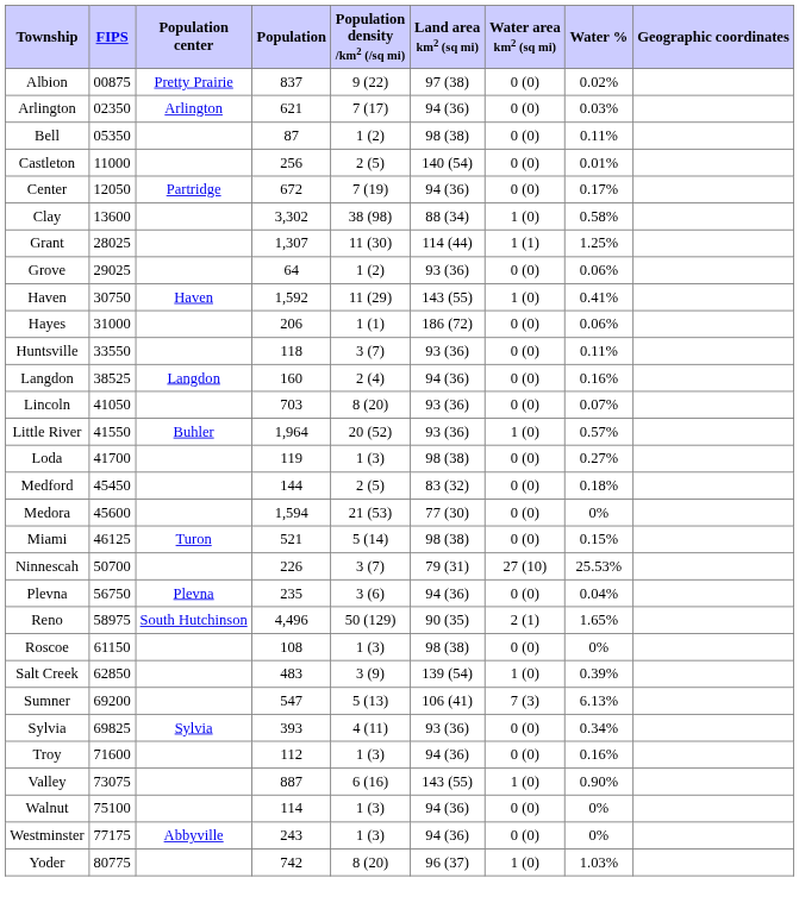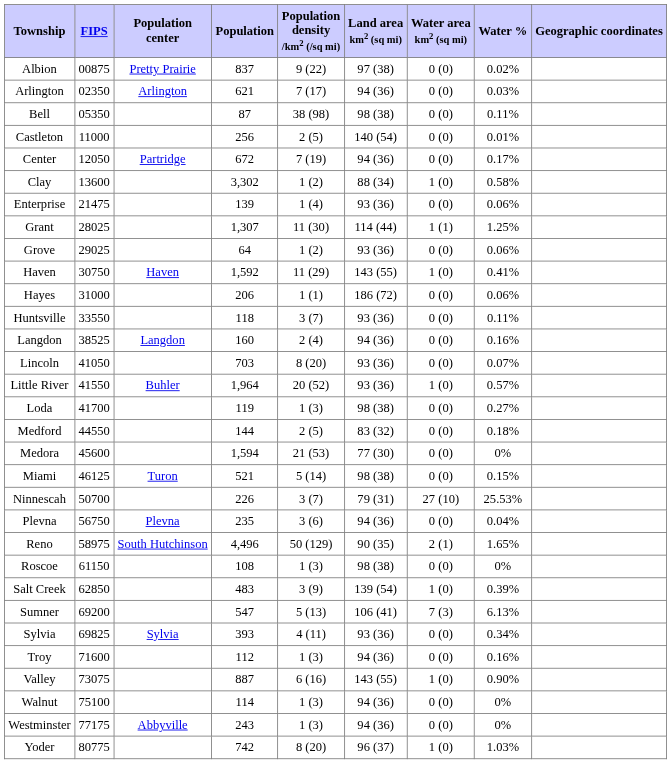Bell | Population density /km2 (/sq mi): 1 (2) -> 38 (98)
Clay | Population density /km2 (/sq mi): 38 (98) -> 1 (2)
+ row: Enterprise | 21475 | 139 | 1 (4) | 93 (36) | 0 (0) | 0.06%
Medford | FIPS: 45450 -> 44550
